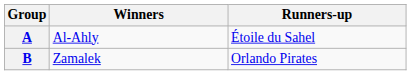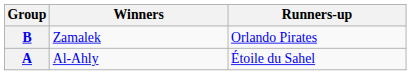rows swapped: A <-> B
